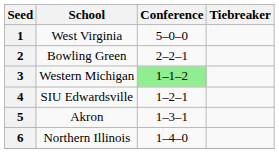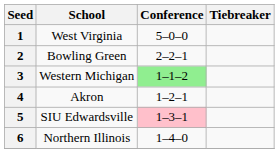4 | School: SIU Edwardsville -> Akron
5 | School: Akron -> SIU Edwardsville
5 | Conference: no background -> pink background
